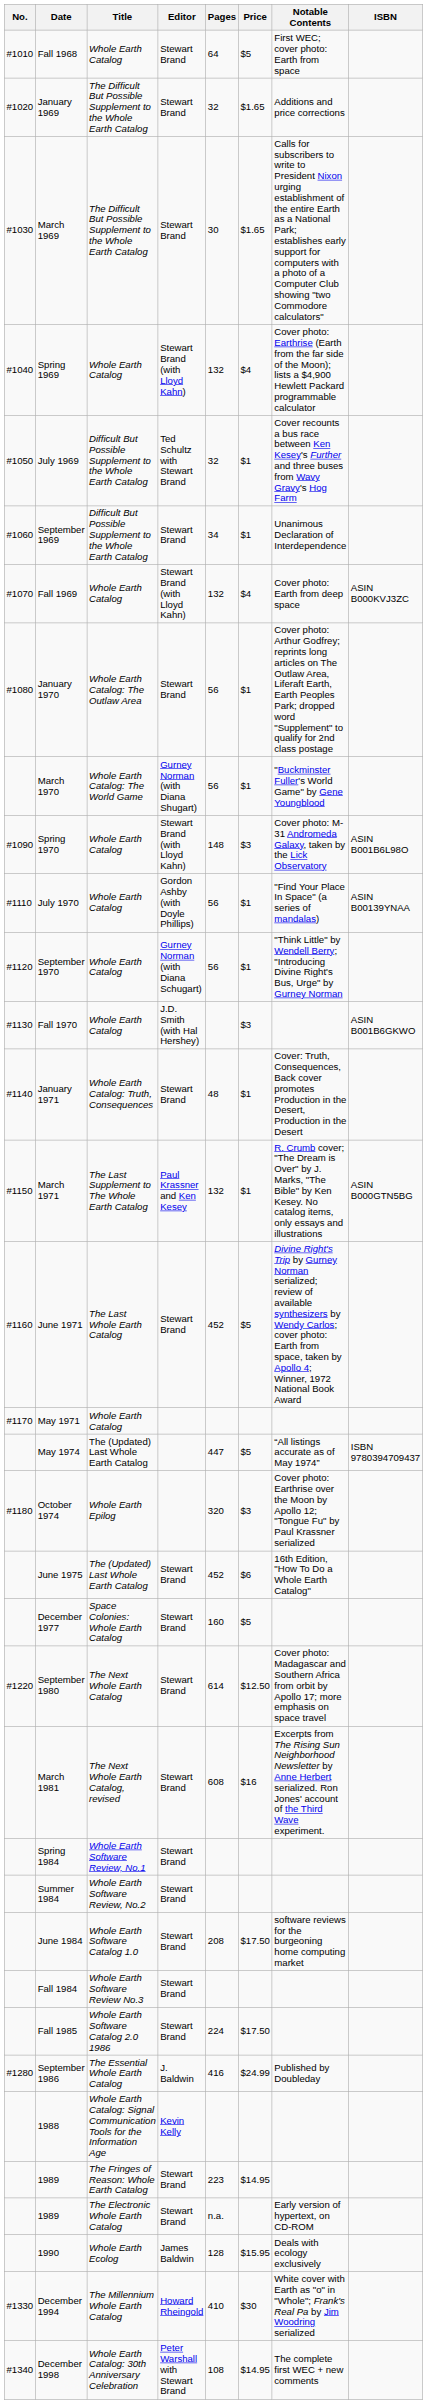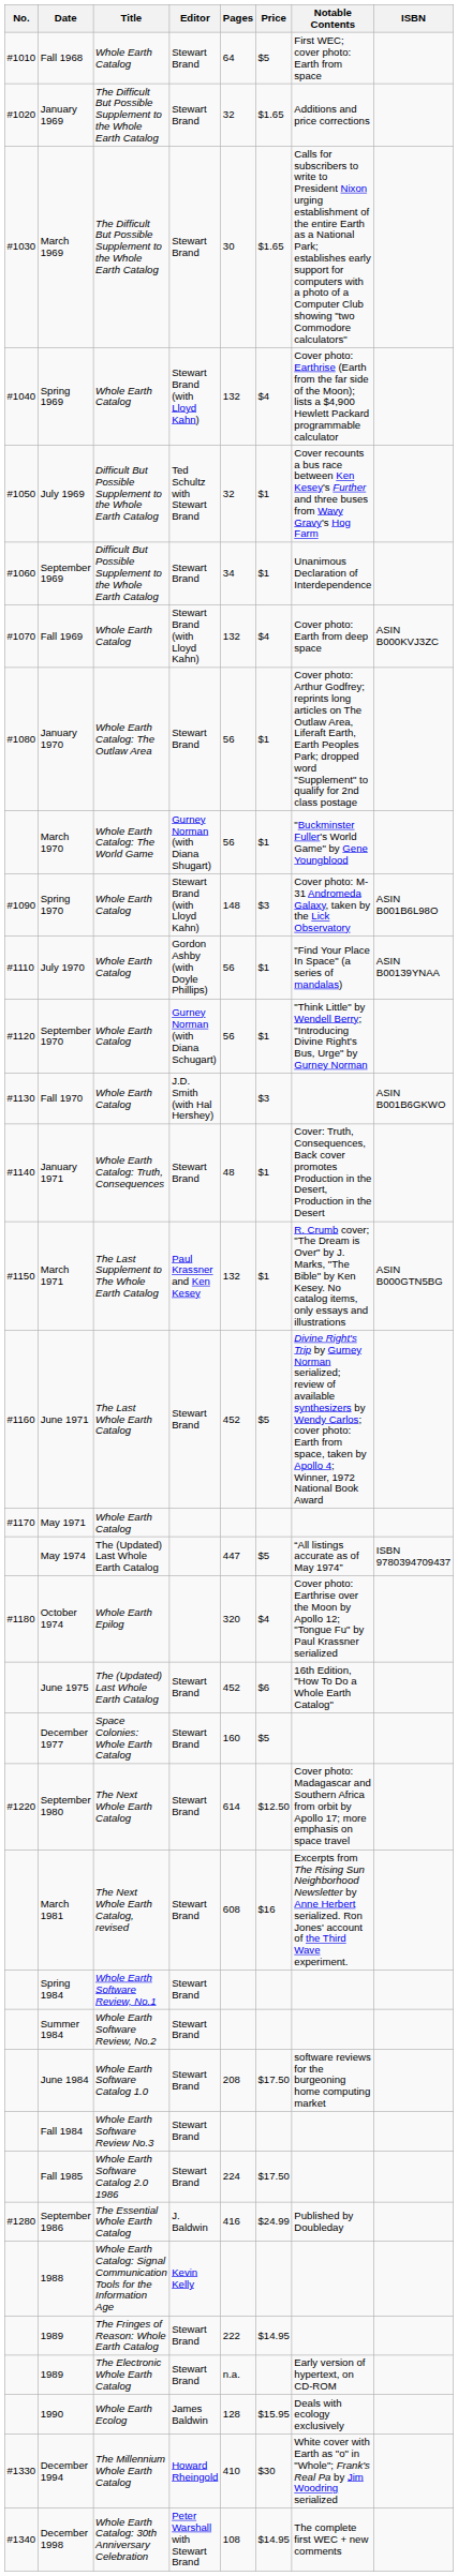October 1974 | Price: $3 -> $4
1989 / The Fringes of Reason: Whole Earth Catalog | Pages: 223 -> 222
